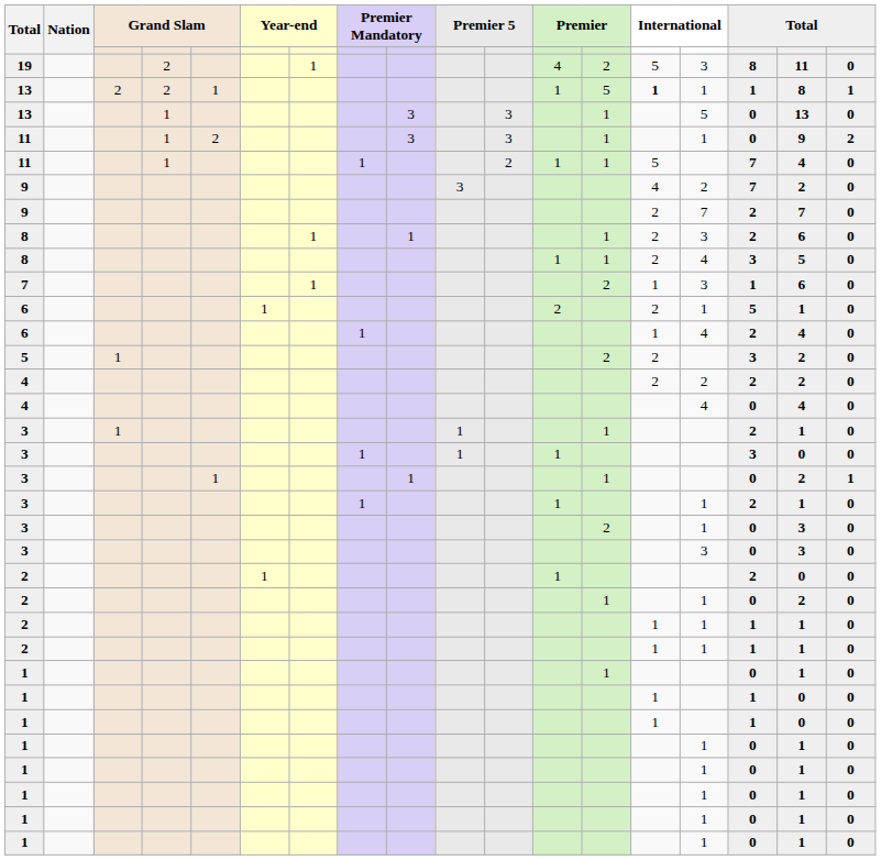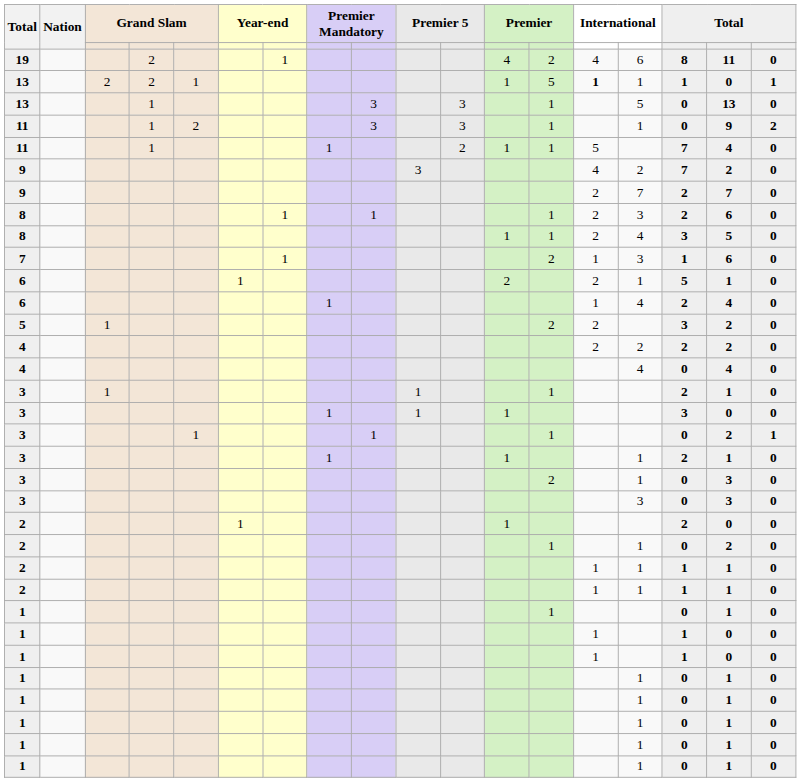19 | column 14: 5 -> 4
19 | column 15: 3 -> 6
13 / 2 | column 17: 8 -> 0
